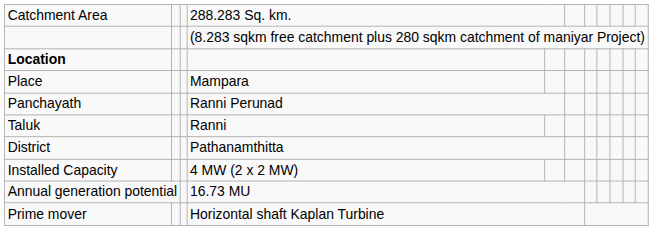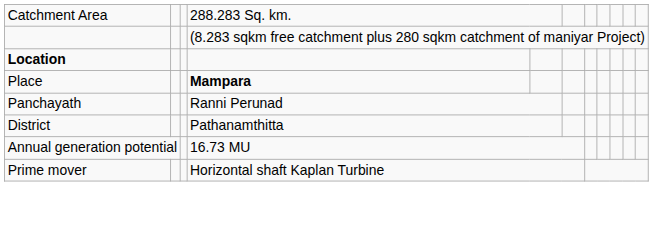Place | column 4: normal -> bold
- row: Taluk | Ranni
- row: Installed Capacity | 4 MW (2 x 2 MW)
